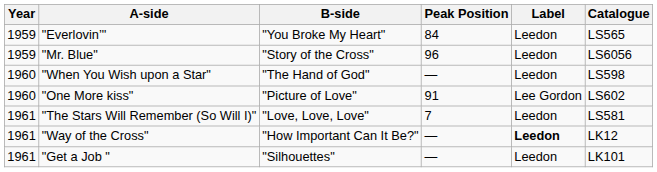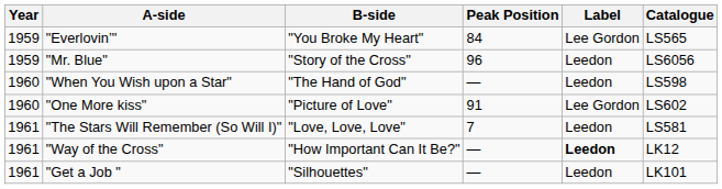"Everlovin’" | Label: Leedon -> Lee Gordon
